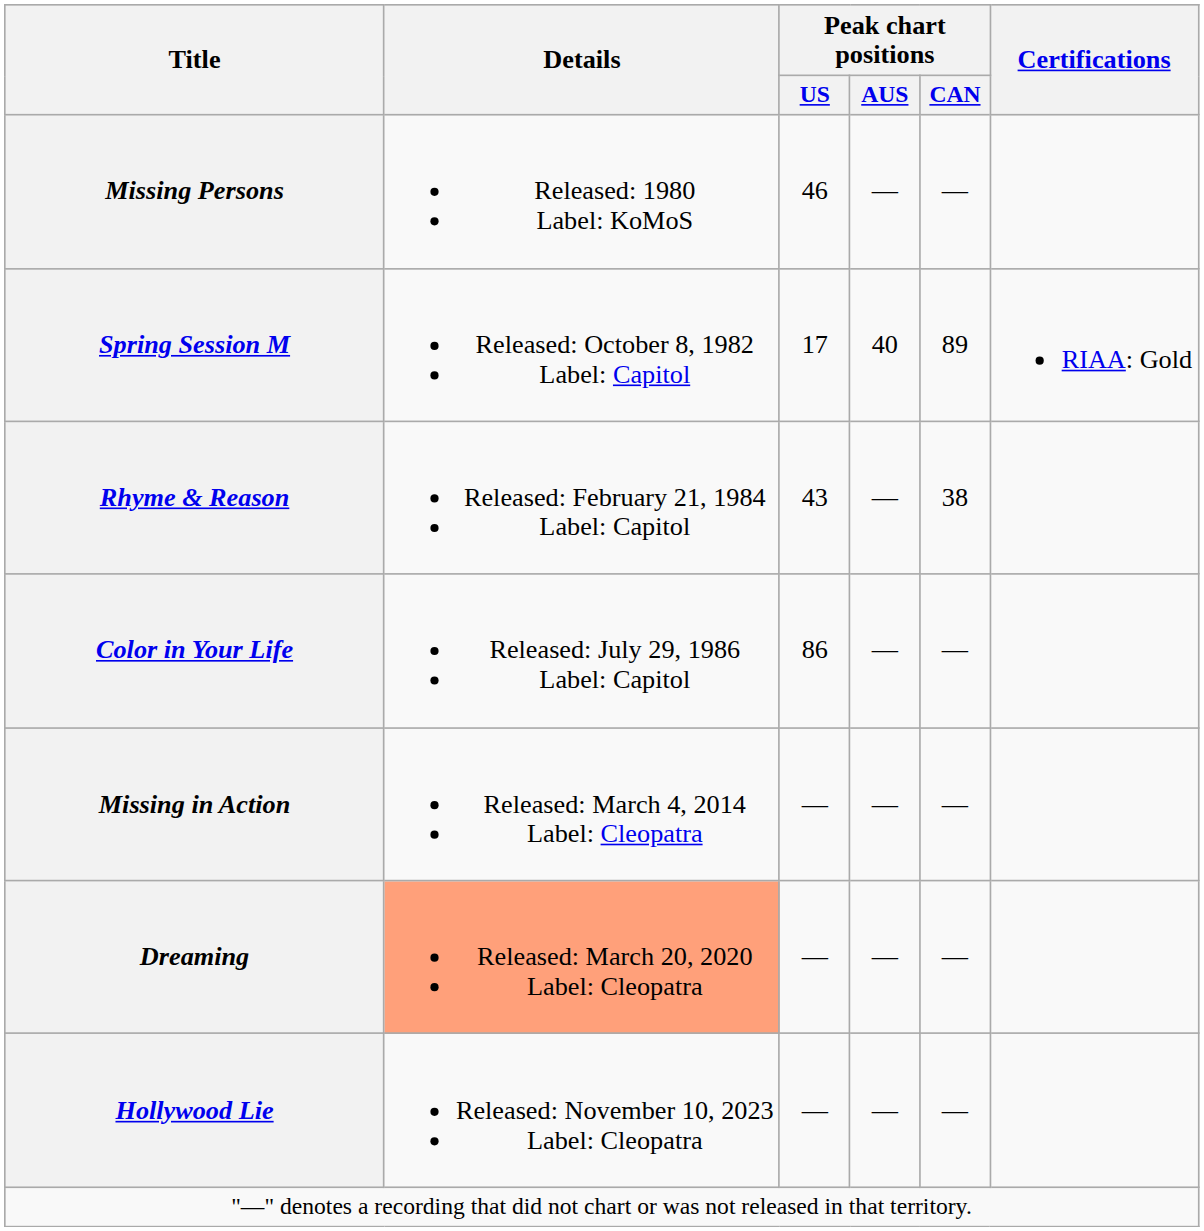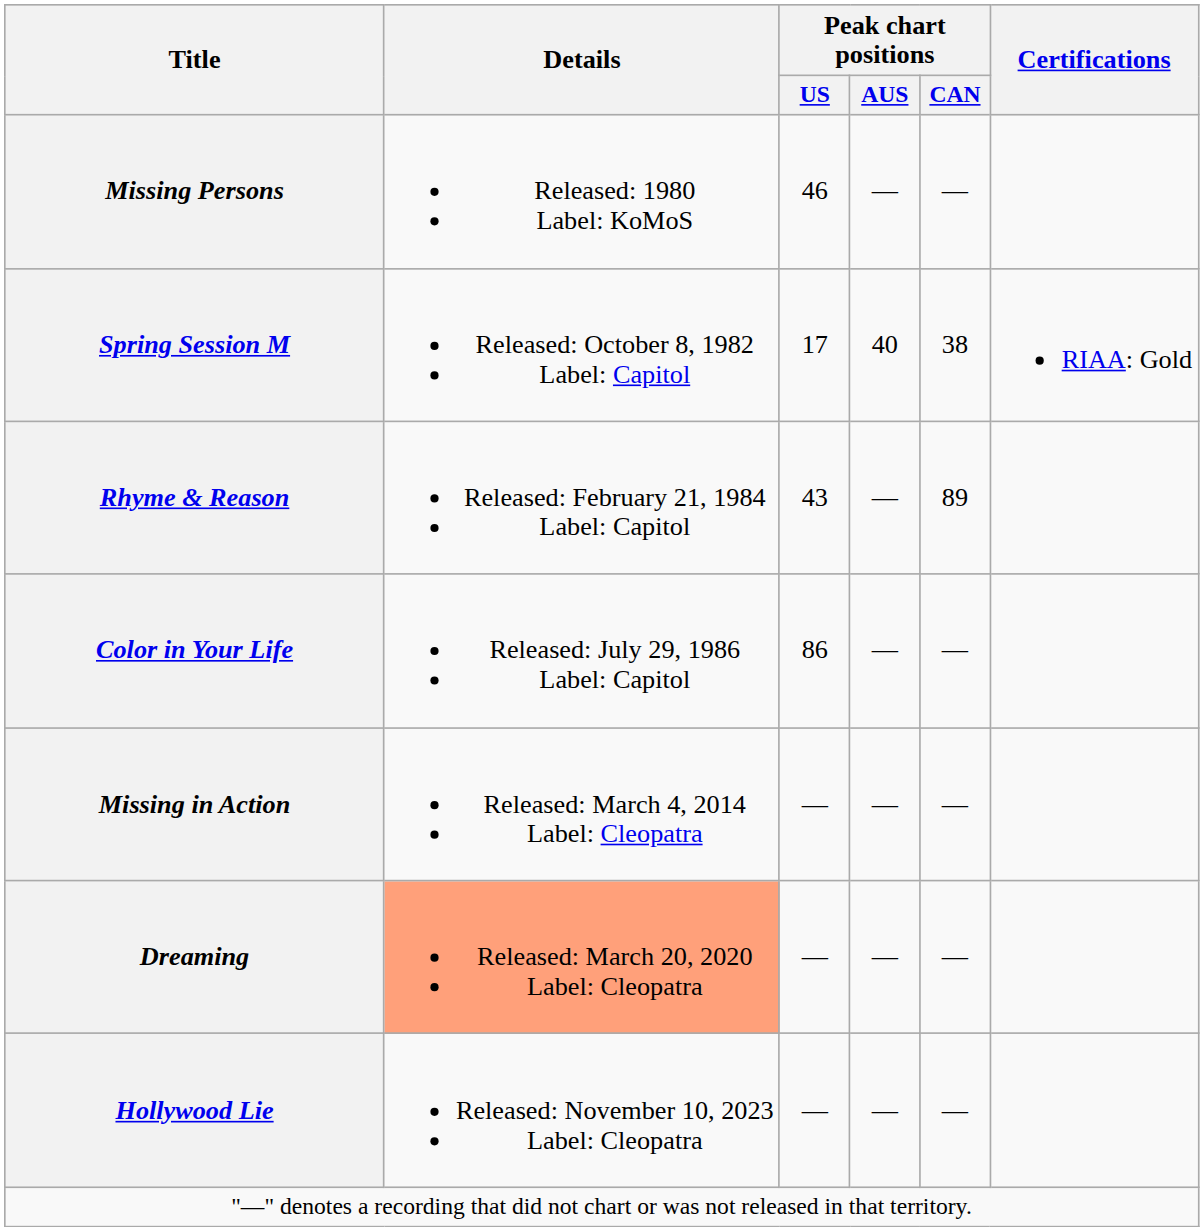Spring Session M | Peak chart positions / CAN: 89 -> 38
Rhyme & Reason | Peak chart positions / CAN: 38 -> 89
